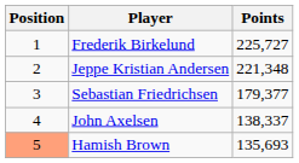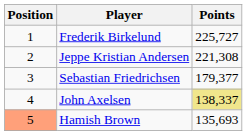Jeppe Kristian Andersen | Points: 221,348 -> 221,308
John Axelsen | Points: no background -> khaki background
